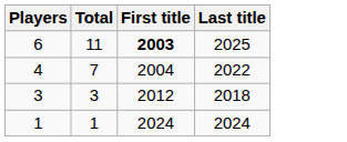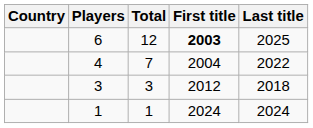+ column: Country
6 | Total: 11 -> 12
